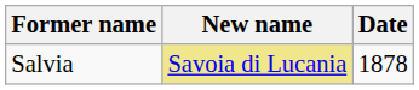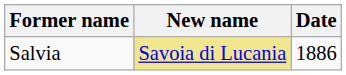Salvia | Date: 1878 -> 1886
